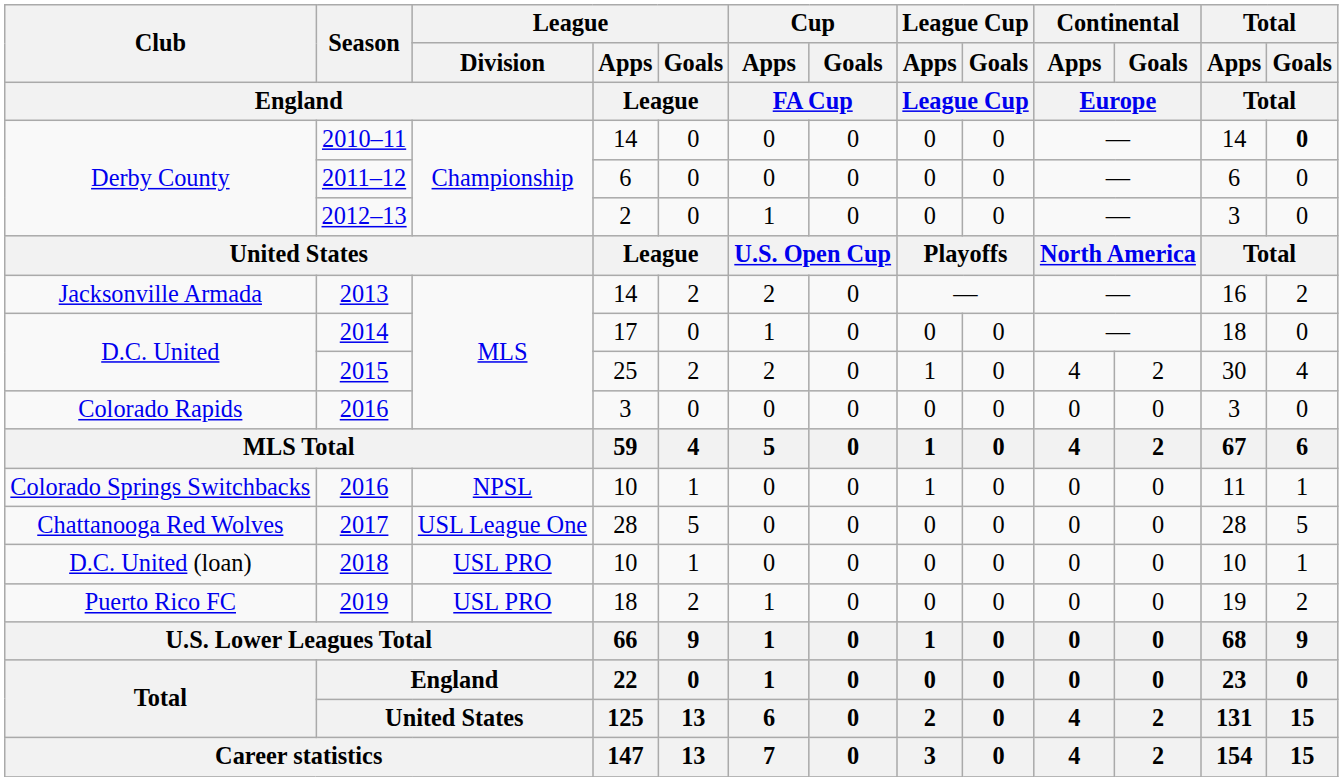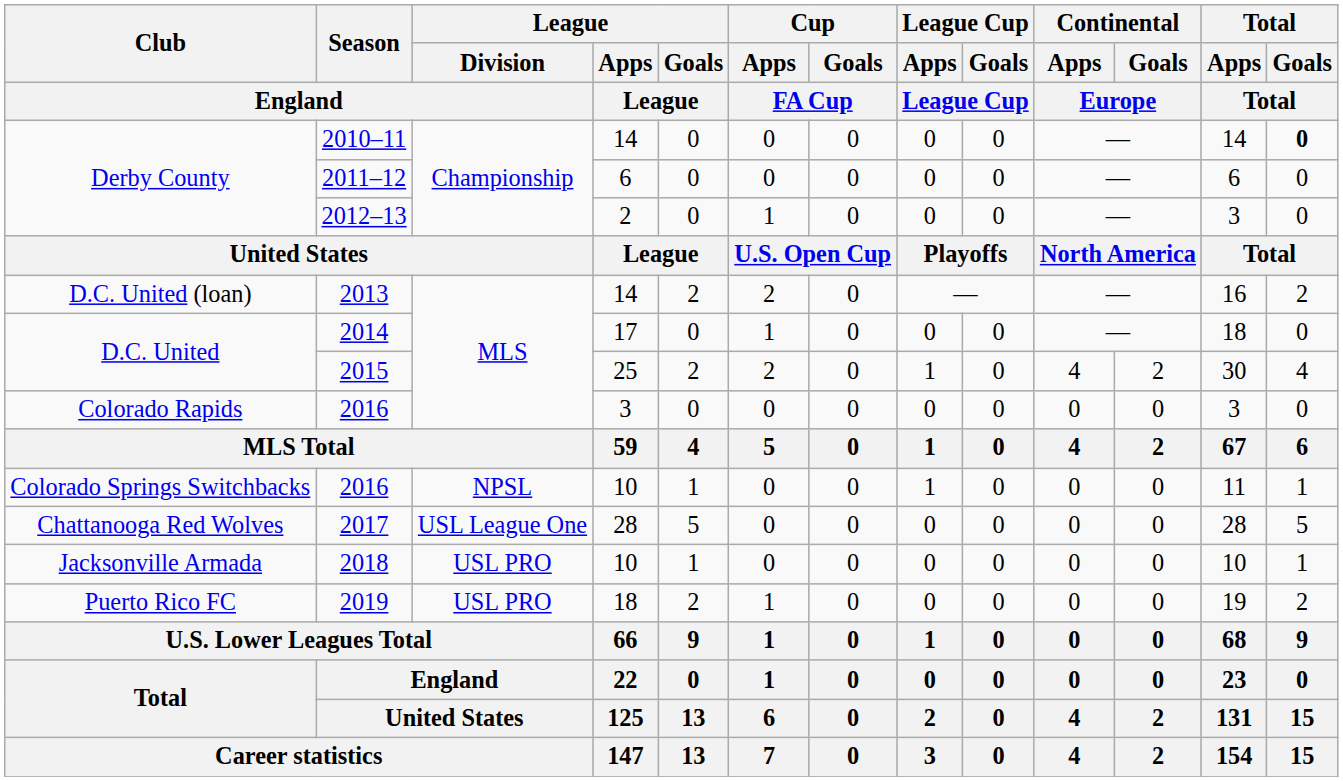2013 | Club / England: Jacksonville Armada -> D.C. United (loan)
2018 | Club / England: D.C. United (loan) -> Jacksonville Armada
